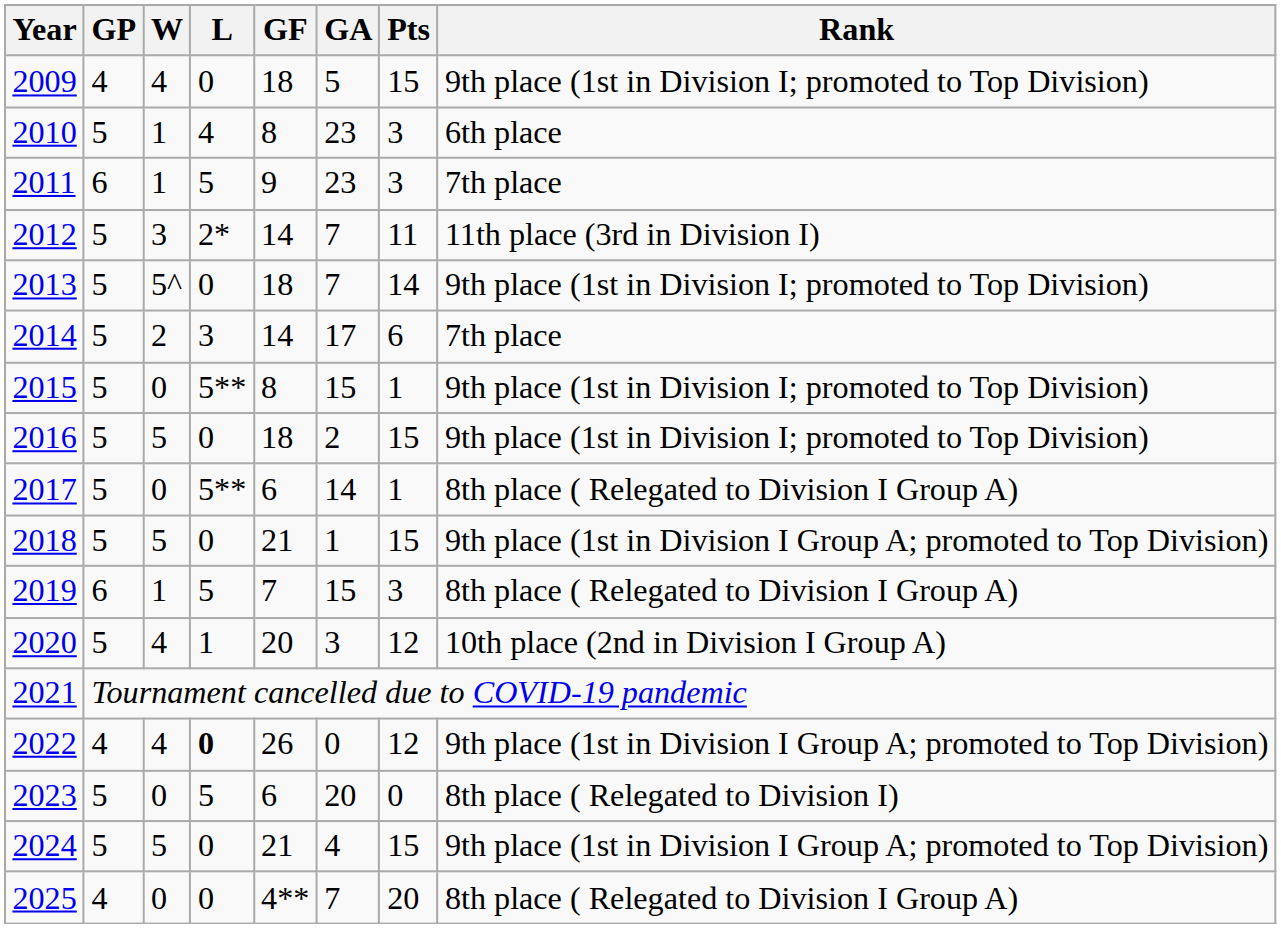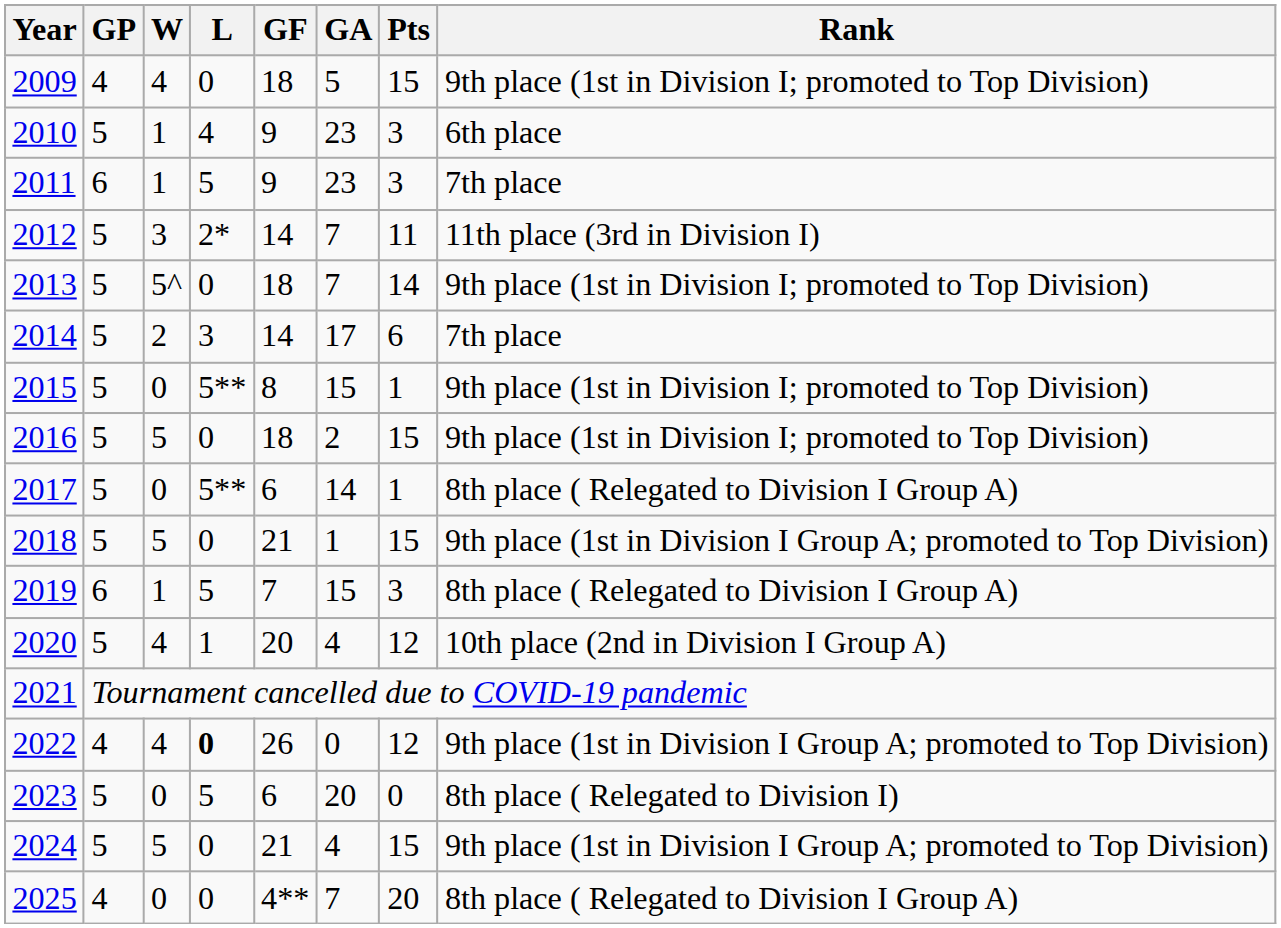2010 | GF: 8 -> 9
2020 | GA: 3 -> 4
